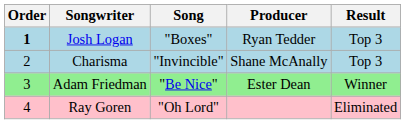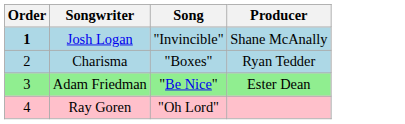- column: Result | Top 3 | Top 3 | Winner | Eliminated
Josh Logan | Song: "Boxes" -> "Invincible"
Josh Logan | Producer: Ryan Tedder -> Shane McAnally
Charisma | Song: "Invincible" -> "Boxes"
Charisma | Producer: Shane McAnally -> Ryan Tedder
